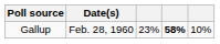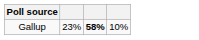- column: Date(s) | Feb. 28, 1960
